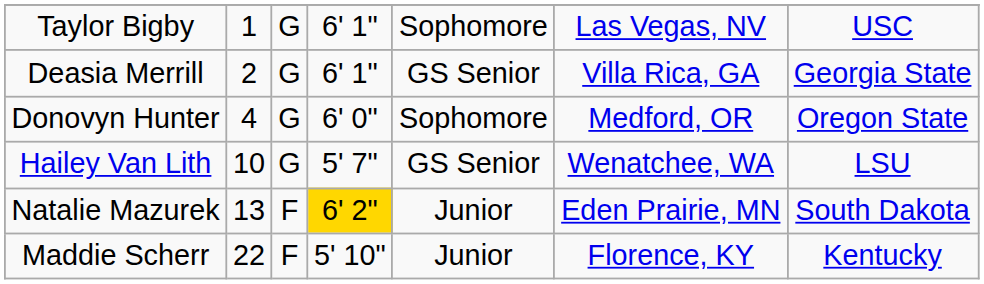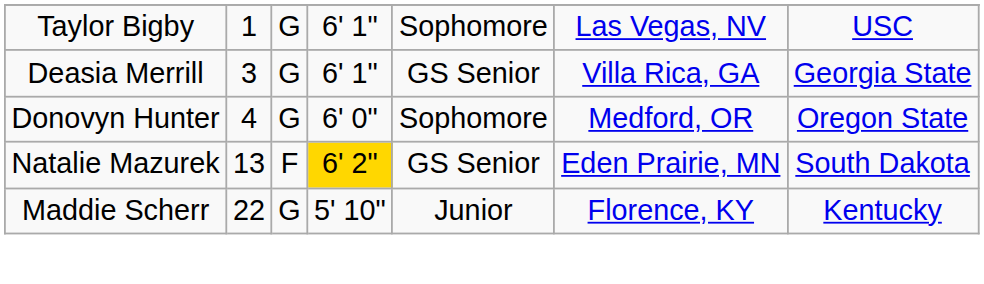Deasia Merrill | column 2: 2 -> 3
- row: Hailey Van Lith | 10 | G | 5' 7" | GS Senior | Wenatchee, WA | LSU
Natalie Mazurek | column 5: Junior -> GS Senior
Maddie Scherr | column 3: F -> G
